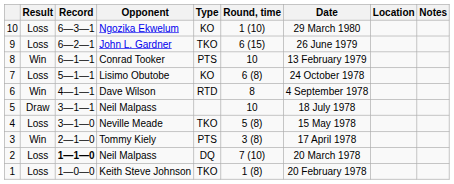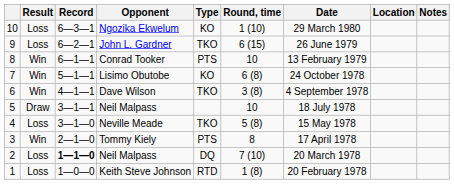Lisimo Obutobe | Result: Loss -> Win
Dave Wilson | Type: RTD -> TKO
Dave Wilson | Round, time: 8 -> 3 (8)
Tommy Kiely | Round, time: 3 (8) -> 8
Keith Steve Johnson | Type: TKO -> RTD
